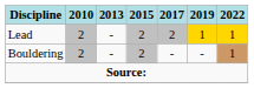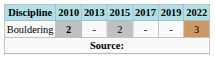- row: Lead | 2 | - | 2 | 2 | 1 | 1
Bouldering | 2010: normal -> bold
Bouldering | 2022: 1 -> 3
